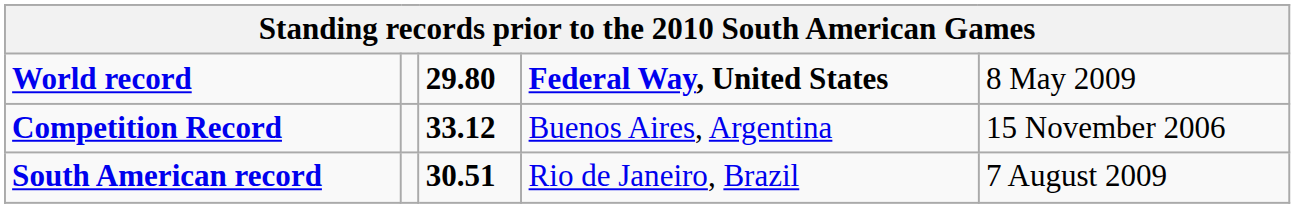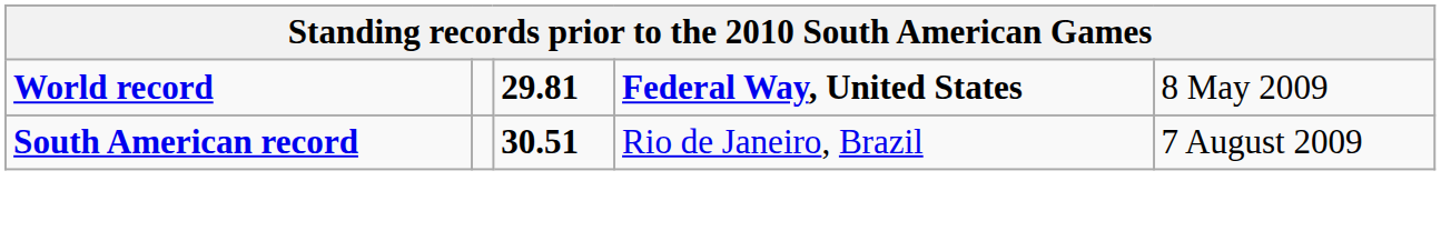World record | column 3: 29.80 -> 29.81
- row: Competition Record | 33.12 | Buenos Aires, Argentina | 15 November 2006
